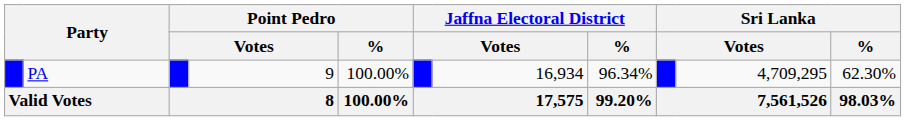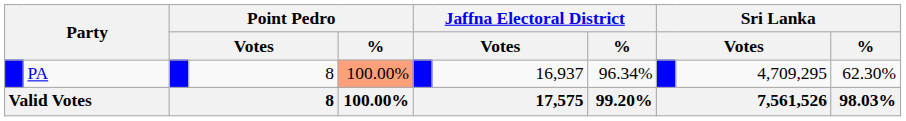PA | column 4: 9 -> 8
PA | Point Pedro / %: no background -> lightsalmon background
PA | column 7: 16,934 -> 16,937
